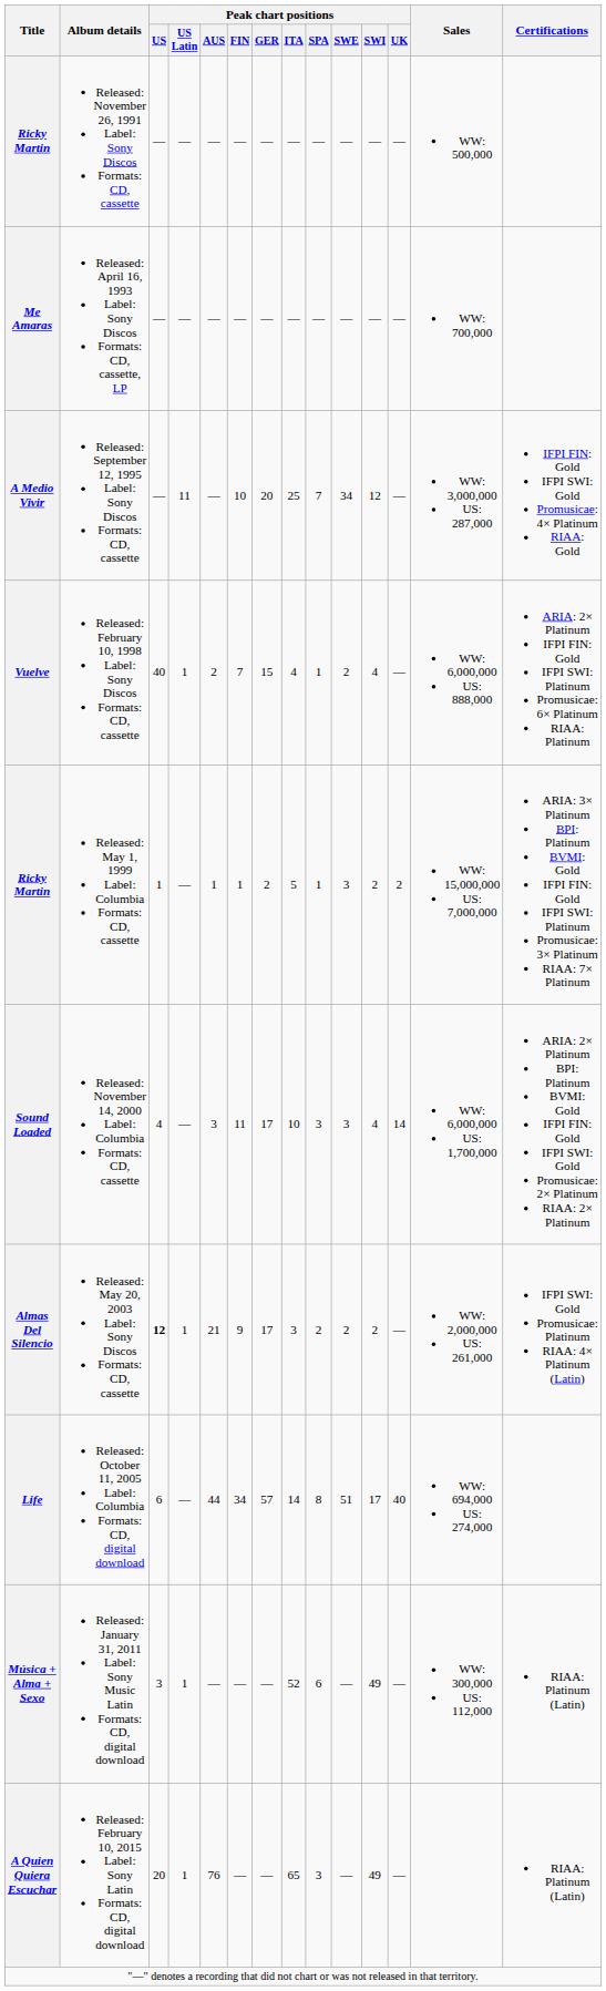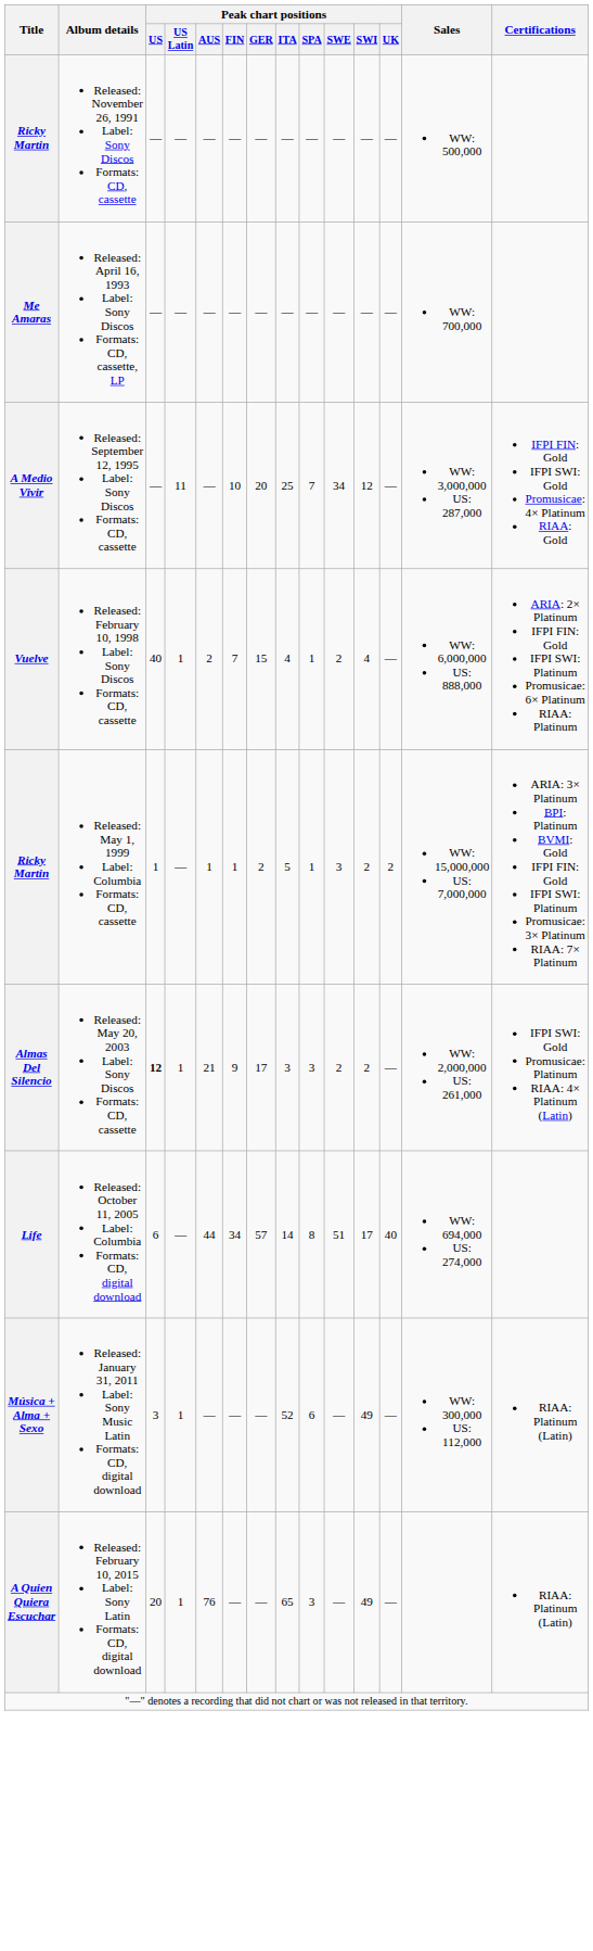- row: Sound Loaded | Released: November 14, 2000 Label: Columbia Formats: CD, cassette | 4 | — | 3 | 11 | 17 | 10 | 3 | 3 | 4 | 14 | WW: 6,000,000 US: 1,700,000 | ARIA: 2× Platinum BPI: Platinum BVMI: Gold IFPI FIN: Gold IFPI SWI: Gold Promusicae: 2× Platinum RIAA: 2× Platinum
Almas Del Silencio | Peak chart positions / SPA: 2 -> 3
